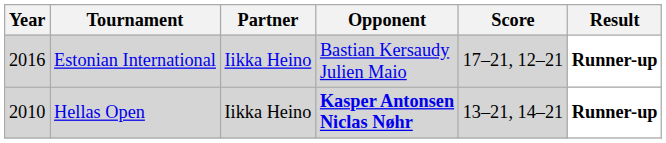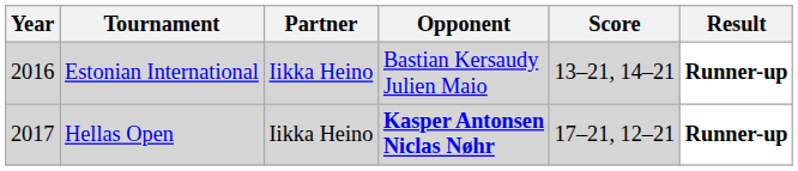Estonian International | Score: 17–21, 12–21 -> 13–21, 14–21
Hellas Open | Year: 2010 -> 2017
Hellas Open | Score: 13–21, 14–21 -> 17–21, 12–21
